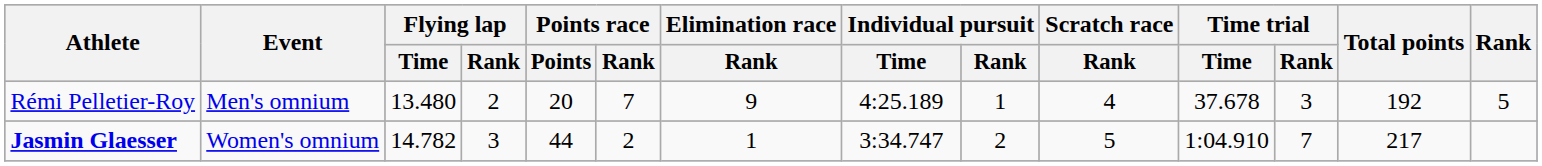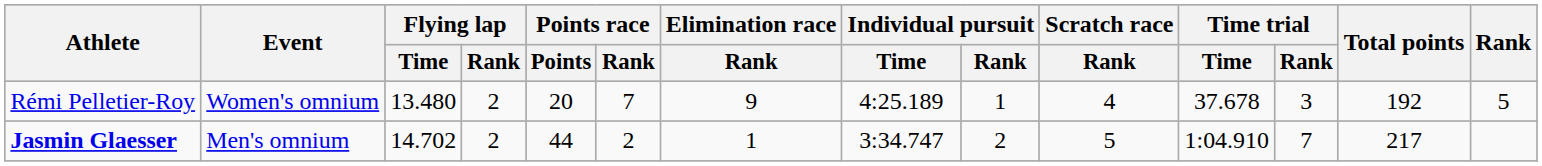Rémi Pelletier-Roy | Event: Men's omnium -> Women's omnium
Jasmin Glaesser | Event: Women's omnium -> Men's omnium
Jasmin Glaesser | Flying lap / Time: 14.782 -> 14.702
Jasmin Glaesser | Flying lap / Rank: 3 -> 2
